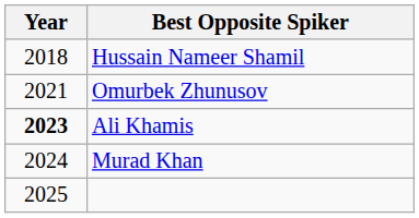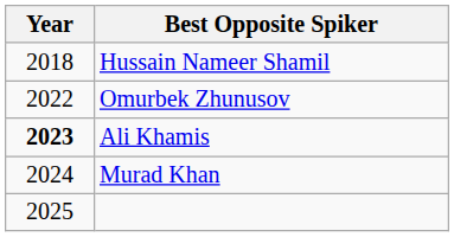Omurbek Zhunusov | Year: 2021 -> 2022
